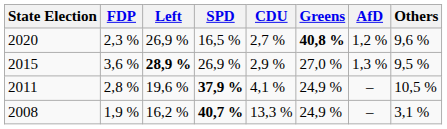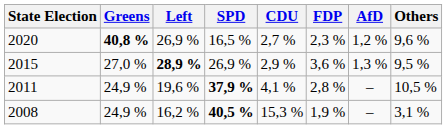columns swapped: Greens <-> FDP
2008 | SPD: 40,7 % -> 40,5 %
2008 | CDU: 13,3 % -> 15,3 %
